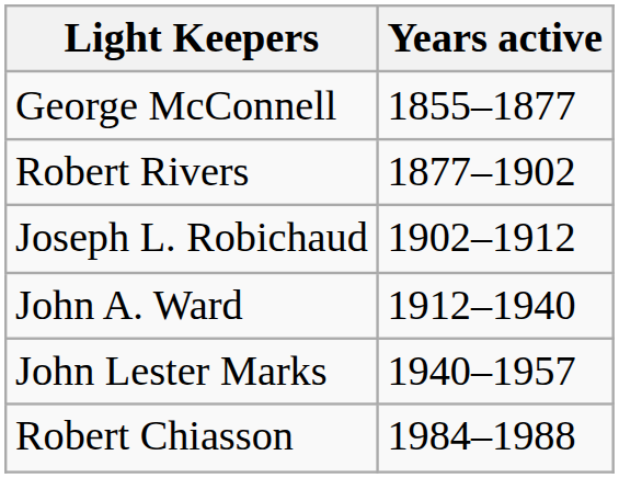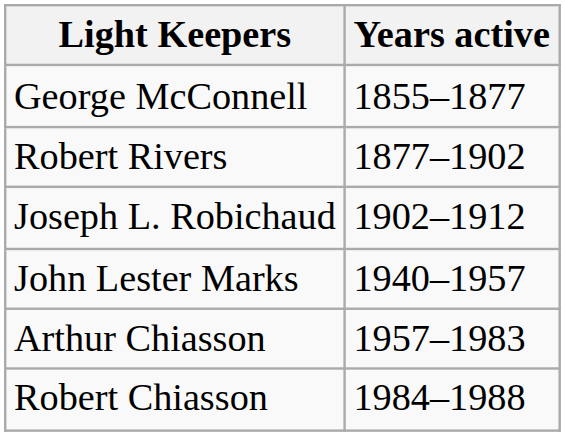- row: John A. Ward | 1912–1940
+ row: Arthur Chiasson | 1957–1983
